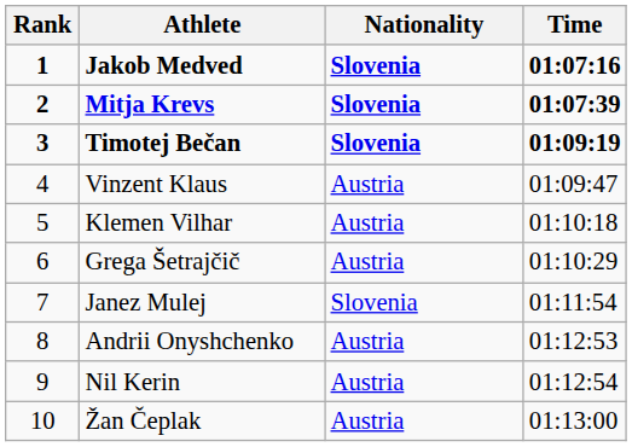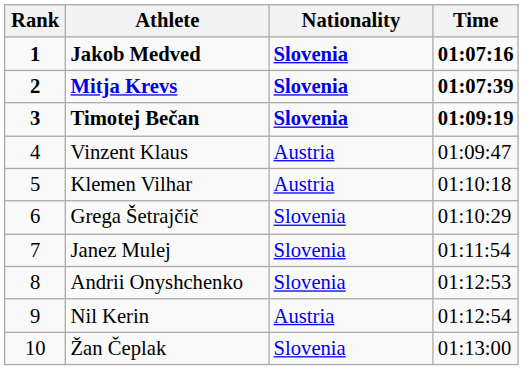Grega Šetrajčič | Nationality: Austria -> Slovenia
Andrii Onyshchenko | Nationality: Austria -> Slovenia
Žan Čeplak | Nationality: Austria -> Slovenia
